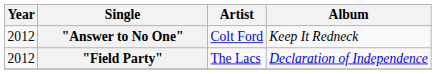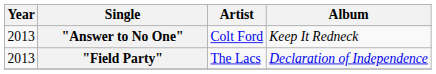"Answer to No One" | Year: 2012 -> 2013
"Field Party" | Year: 2012 -> 2013
